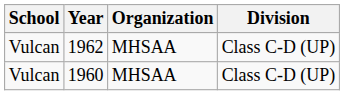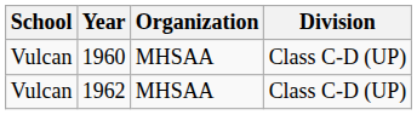rows swapped: 1960 <-> 1962
